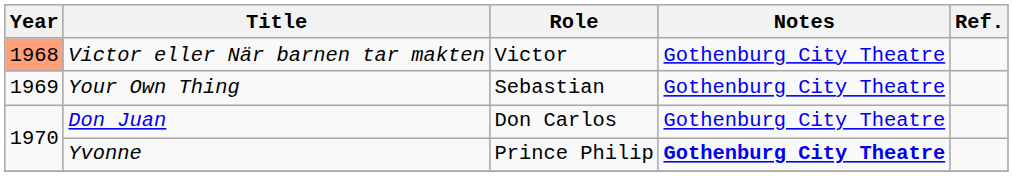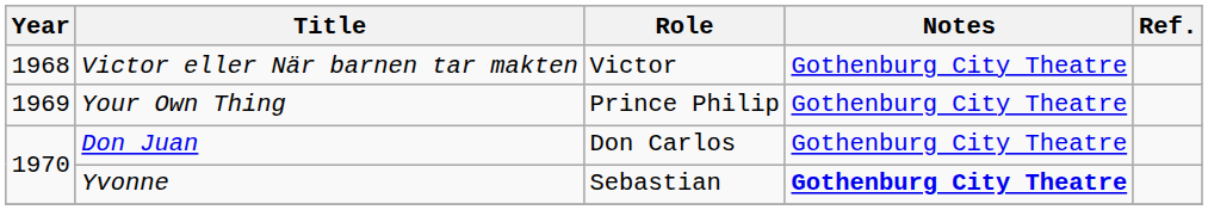Victor eller När barnen tar makten | Year: lightsalmon background -> no background
Your Own Thing | Role: Sebastian -> Prince Philip
Yvonne | Role: Prince Philip -> Sebastian
